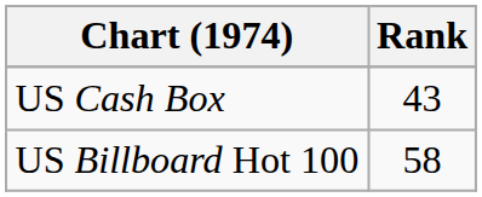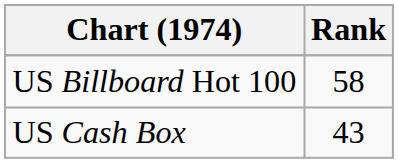rows swapped: US Billboard Hot 100 <-> US Cash Box
